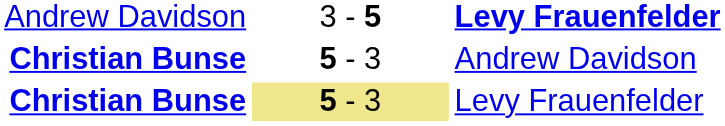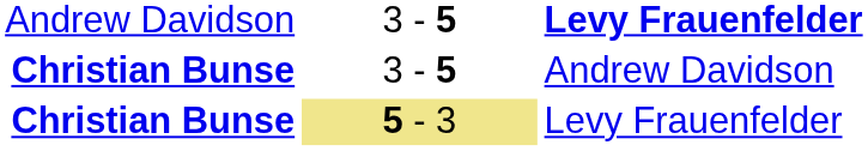Christian Bunse / Andrew Davidson | column 2: 5 - 3 -> 3 - 5
